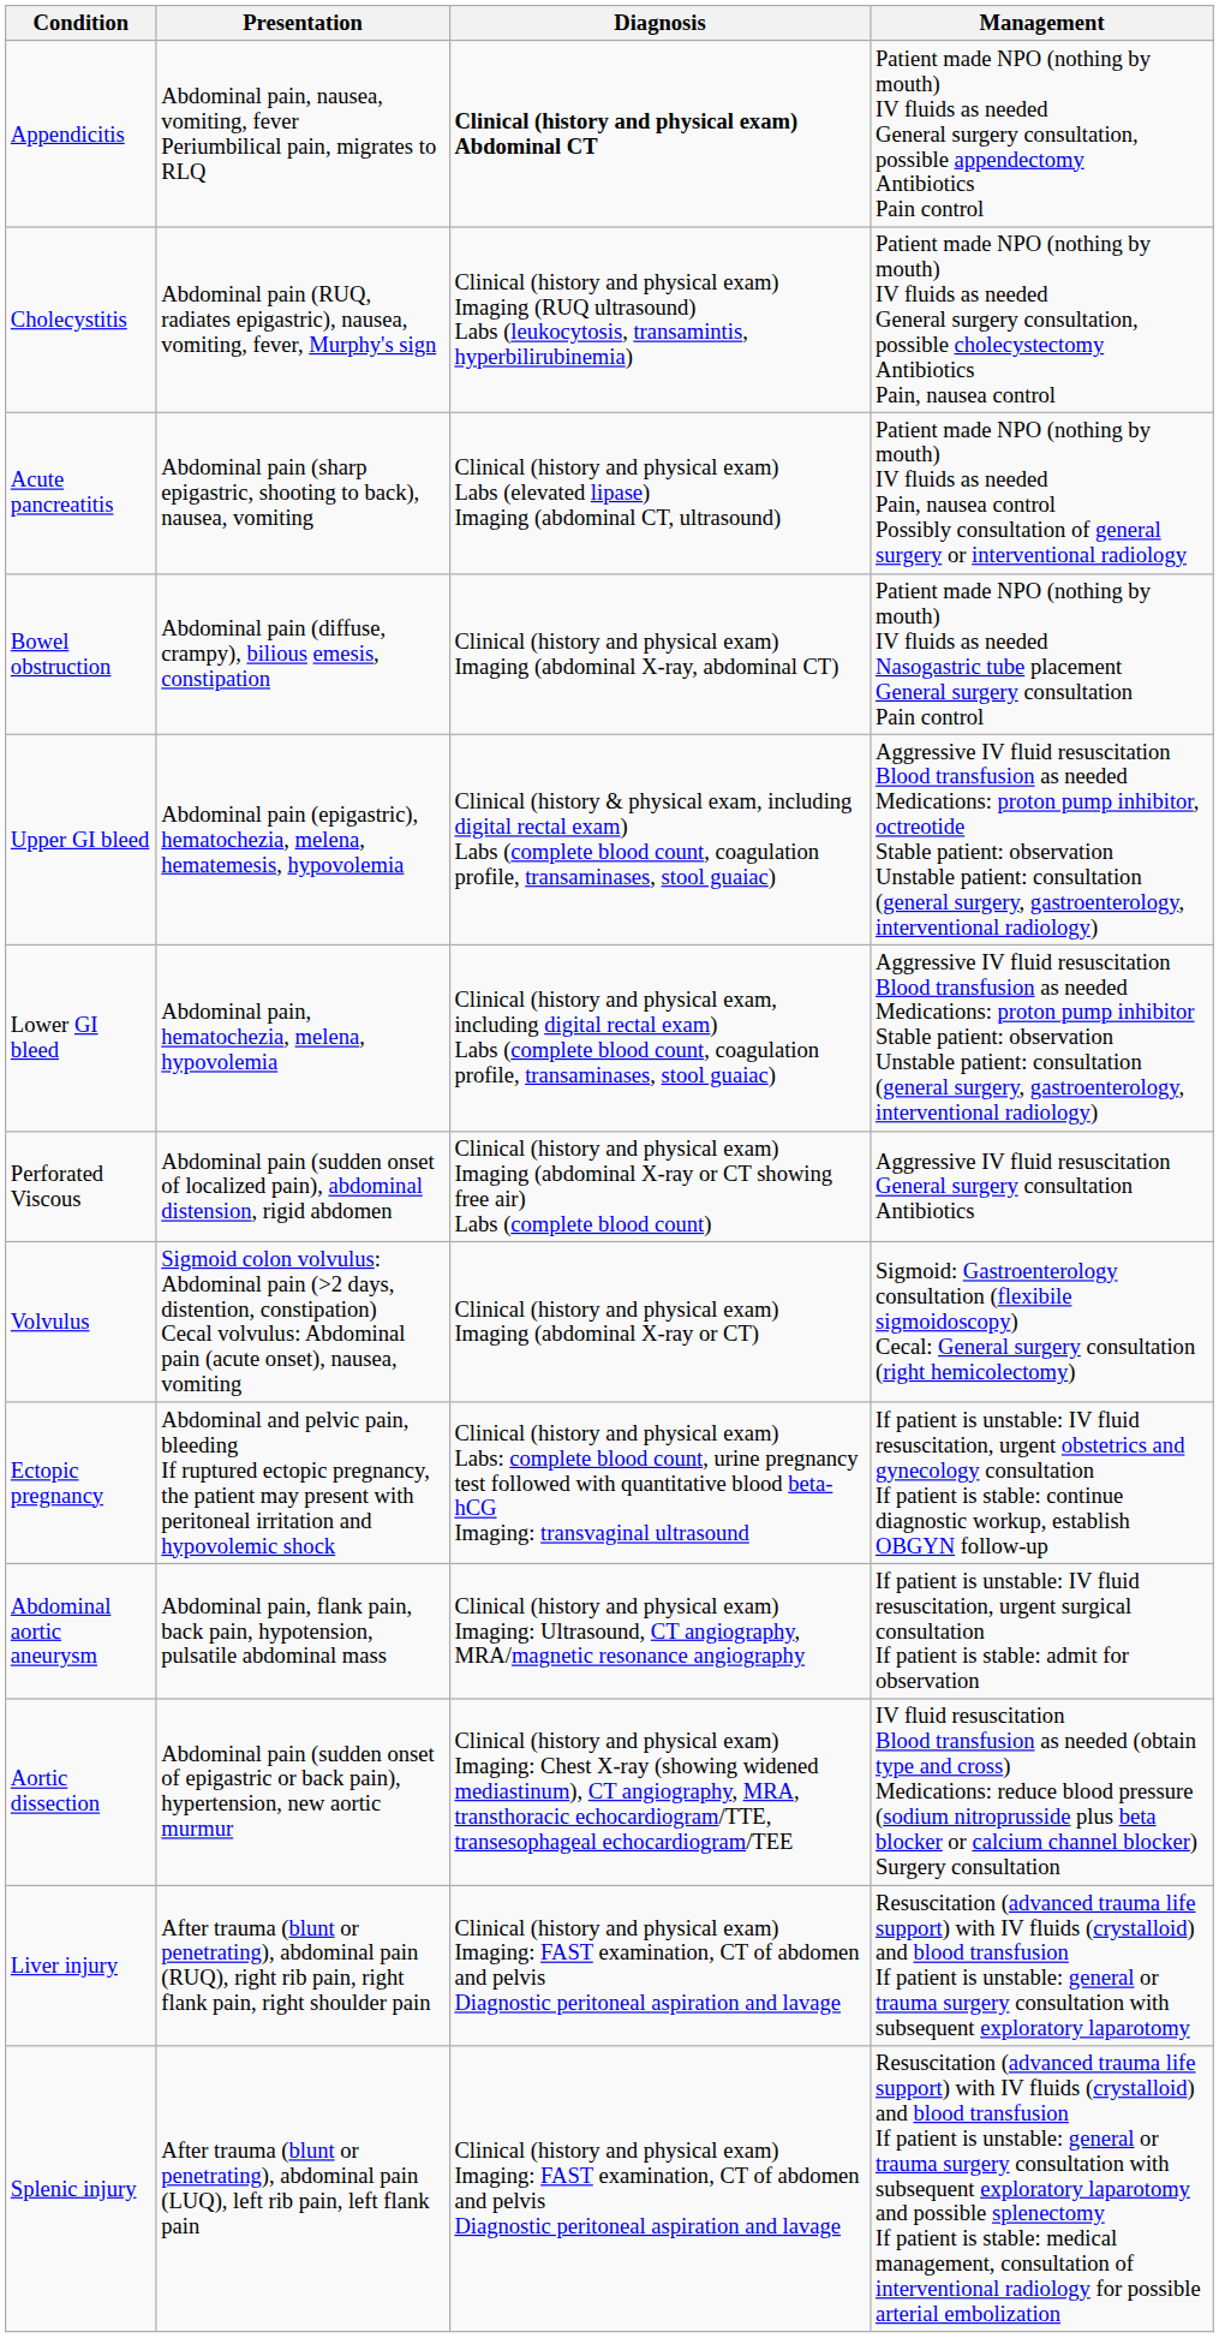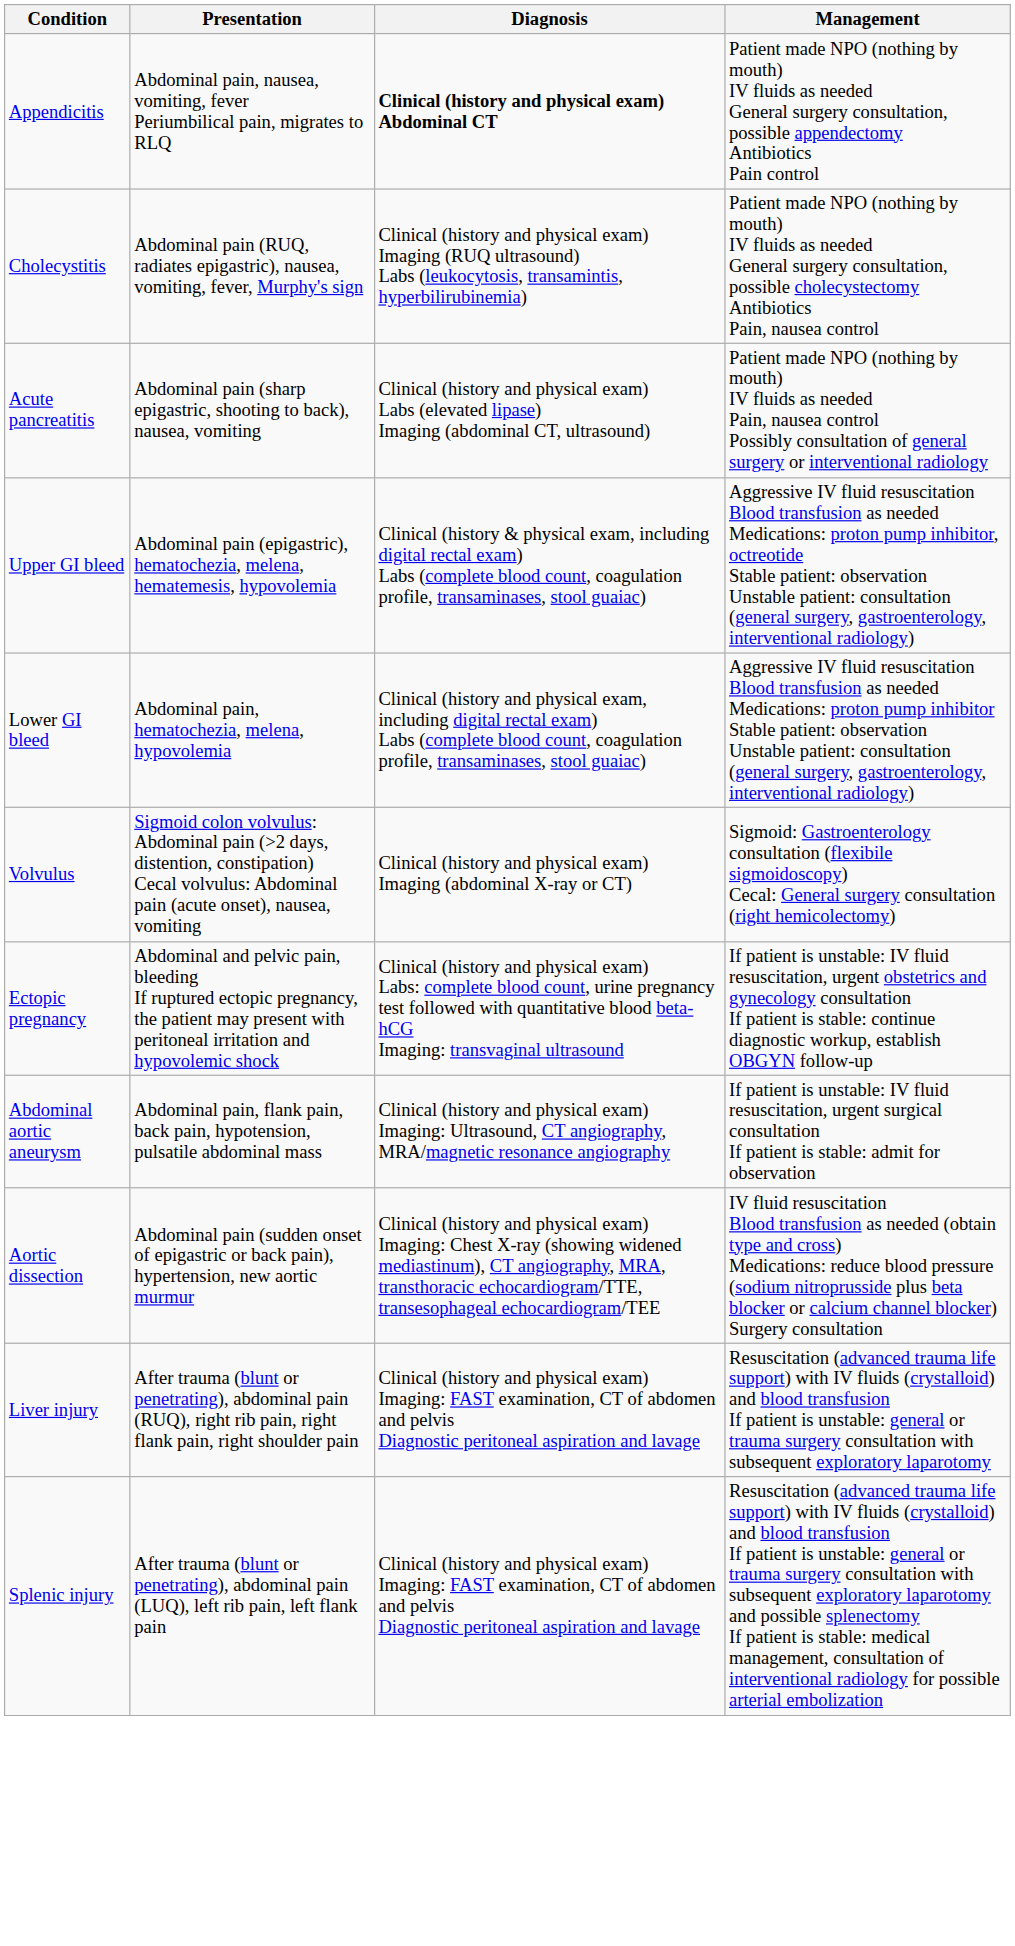- row: Bowel obstruction | Abdominal pain (diffuse, crampy), bilious emesis, constipation | Clinical (history and physical exam) Imaging (abdominal X-ray, abdominal CT) | Patient made NPO (nothing by mouth) IV fluids as needed Nasogastric tube placement General surgery consultation Pain control
- row: Perforated Viscous | Abdominal pain (sudden onset of localized pain), abdominal distension, rigid abdomen | Clinical (history and physical exam) Imaging (abdominal X-ray or CT showing free air) Labs (complete blood count) | Aggressive IV fluid resuscitation General surgery consultation Antibiotics
